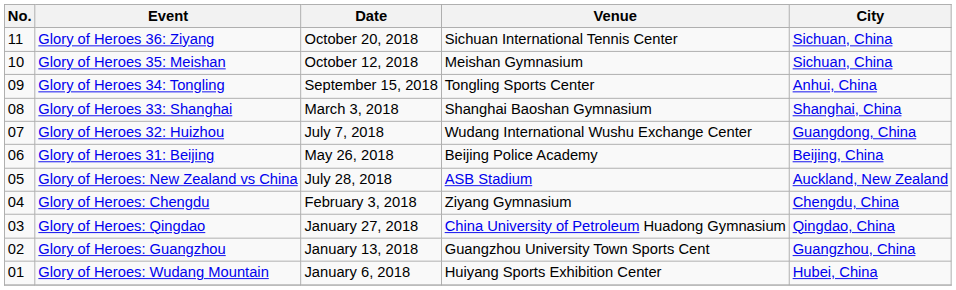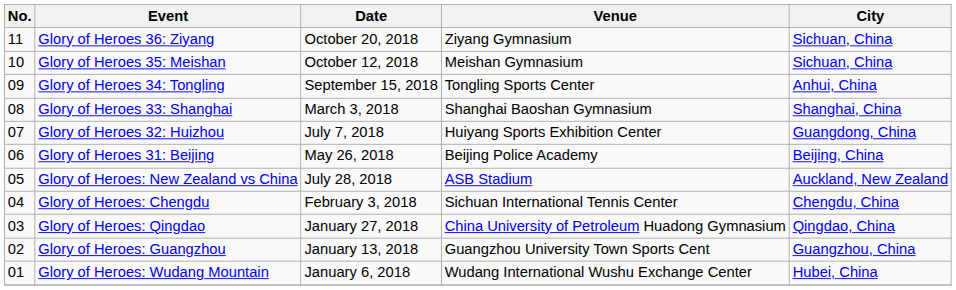Glory of Heroes 36: Ziyang | Venue: Sichuan International Tennis Center -> Ziyang Gymnasium
Glory of Heroes 32: Huizhou | Venue: Wudang International Wushu Exchange Center -> Huiyang Sports Exhibition Center
Glory of Heroes: Chengdu | Venue: Ziyang Gymnasium -> Sichuan International Tennis Center
Glory of Heroes: Wudang Mountain | Venue: Huiyang Sports Exhibition Center -> Wudang International Wushu Exchange Center
